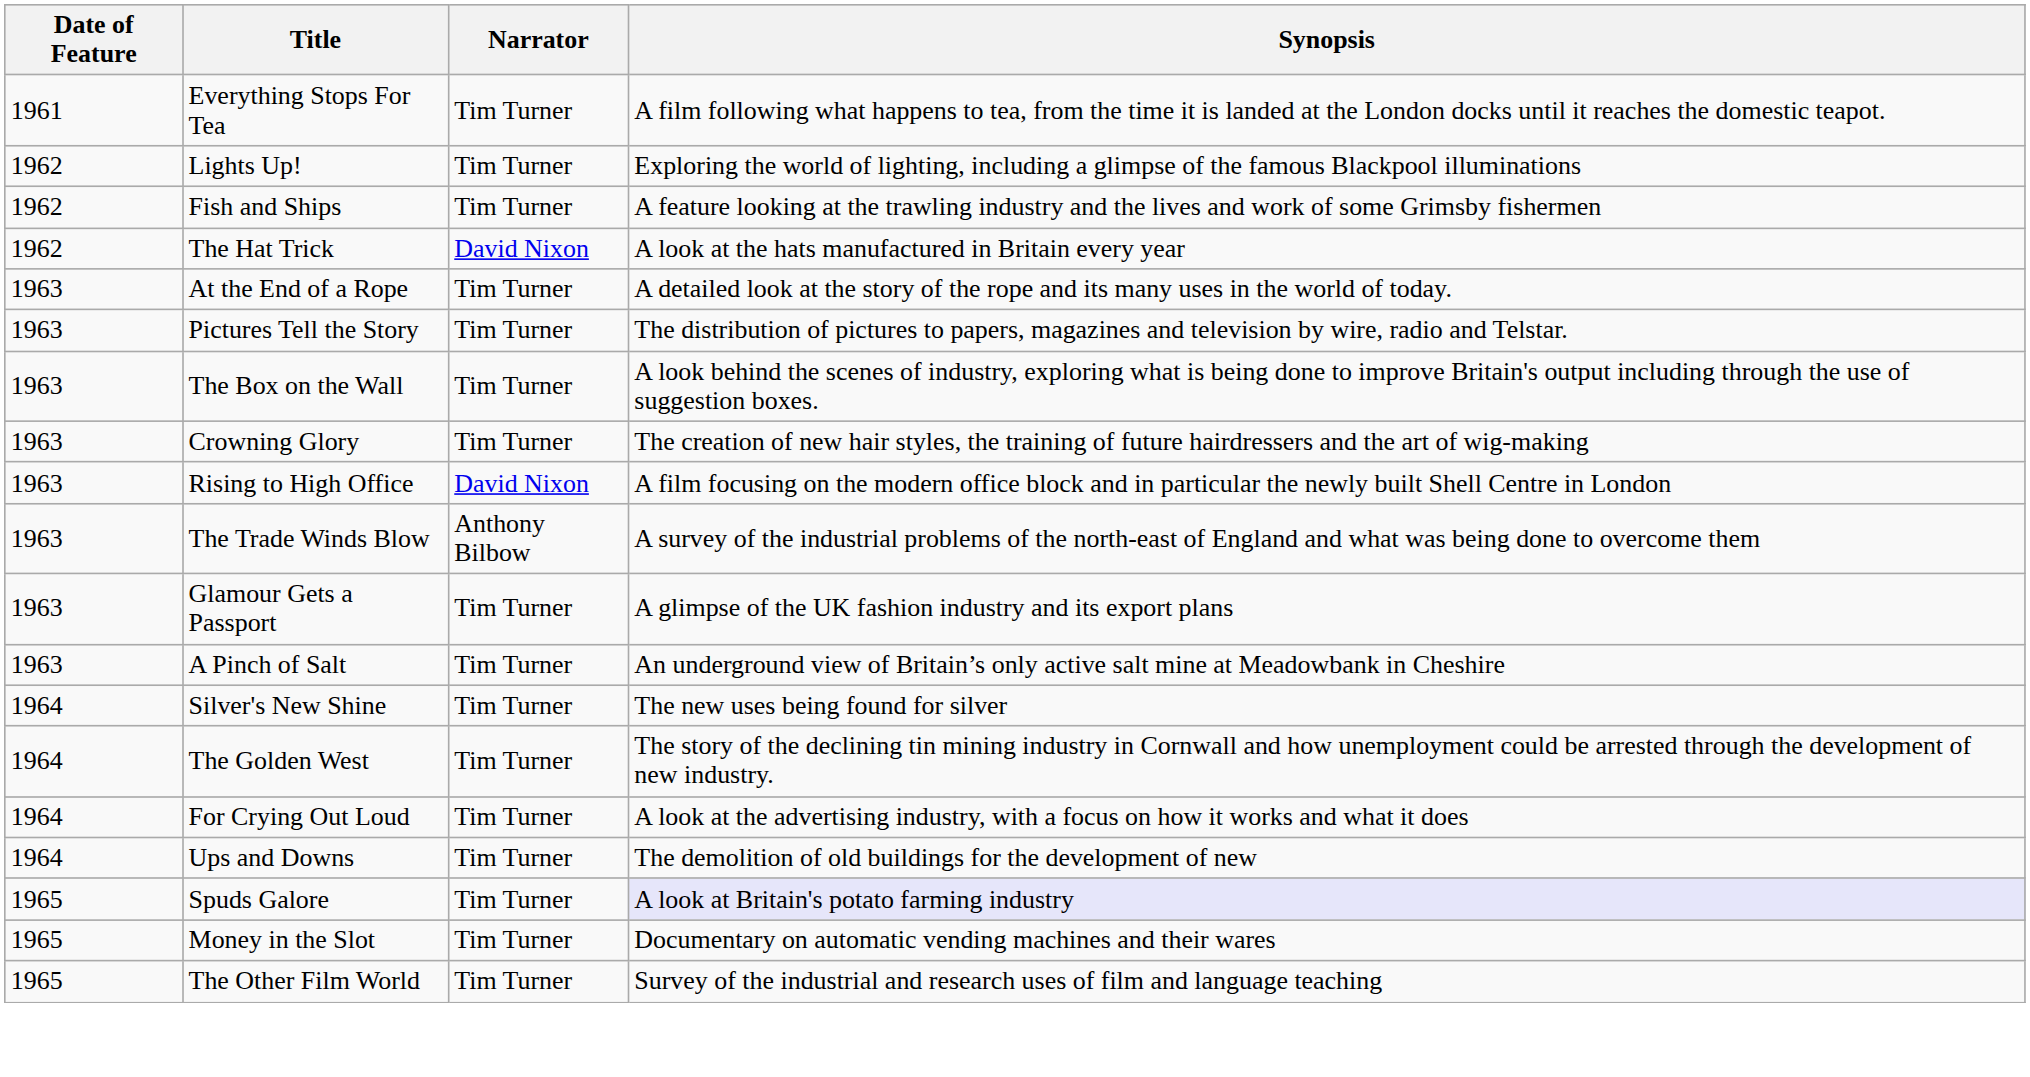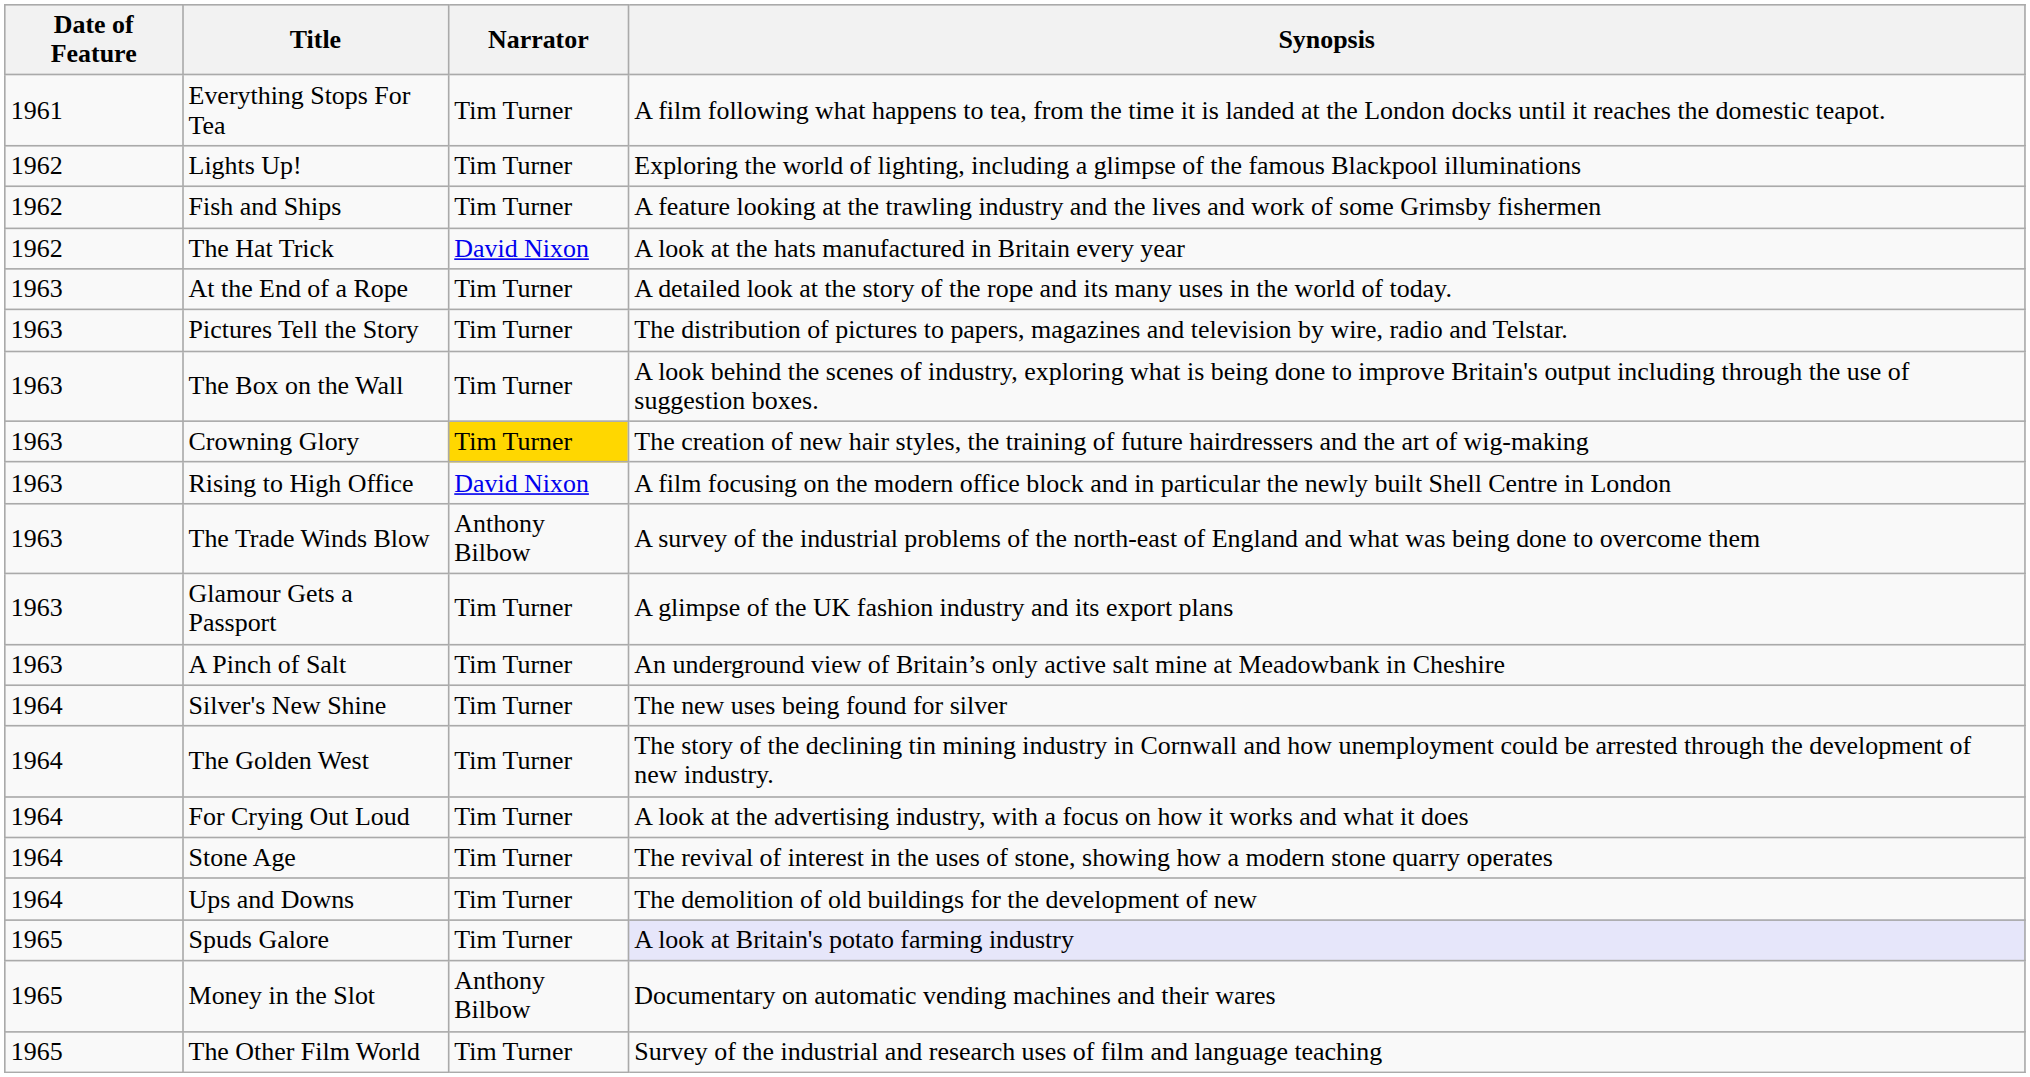Crowning Glory | Narrator: no background -> gold background
+ row: 1964 | Stone Age | Tim Turner | The revival of interest in the uses of stone, showing how a modern stone quarry operates
Money in the Slot | Narrator: Tim Turner -> Anthony Bilbow
